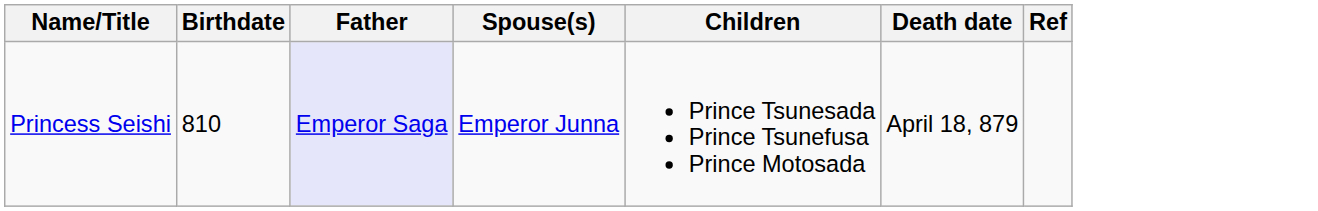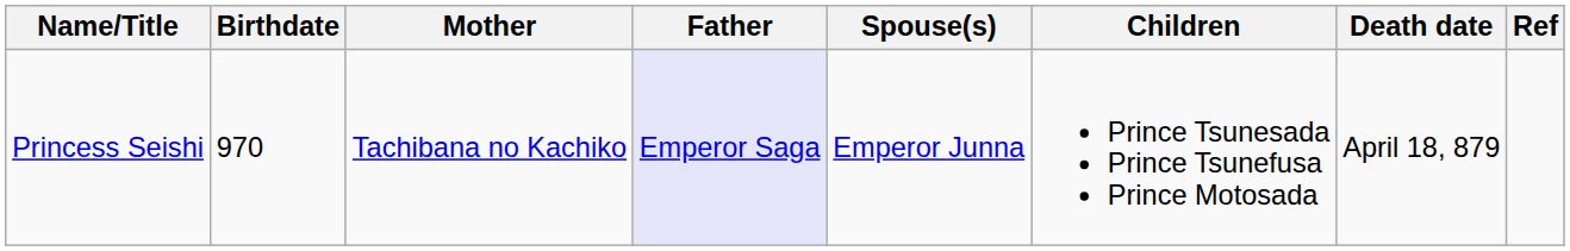+ column: Mother | Tachibana no Kachiko
Princess Seishi | Birthdate: 810 -> 970
